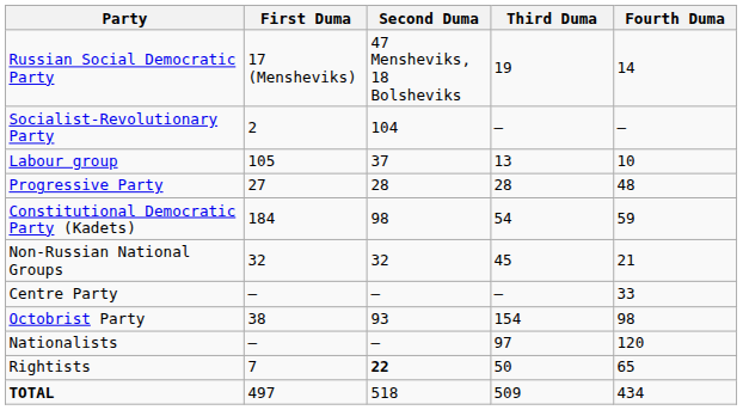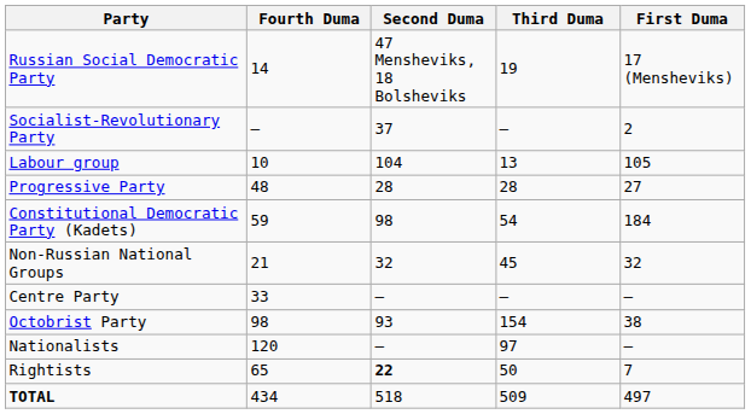columns swapped: First Duma <-> Fourth Duma
Socialist-Revolutionary Party | Second Duma: 104 -> 37
Labour group | Second Duma: 37 -> 104
